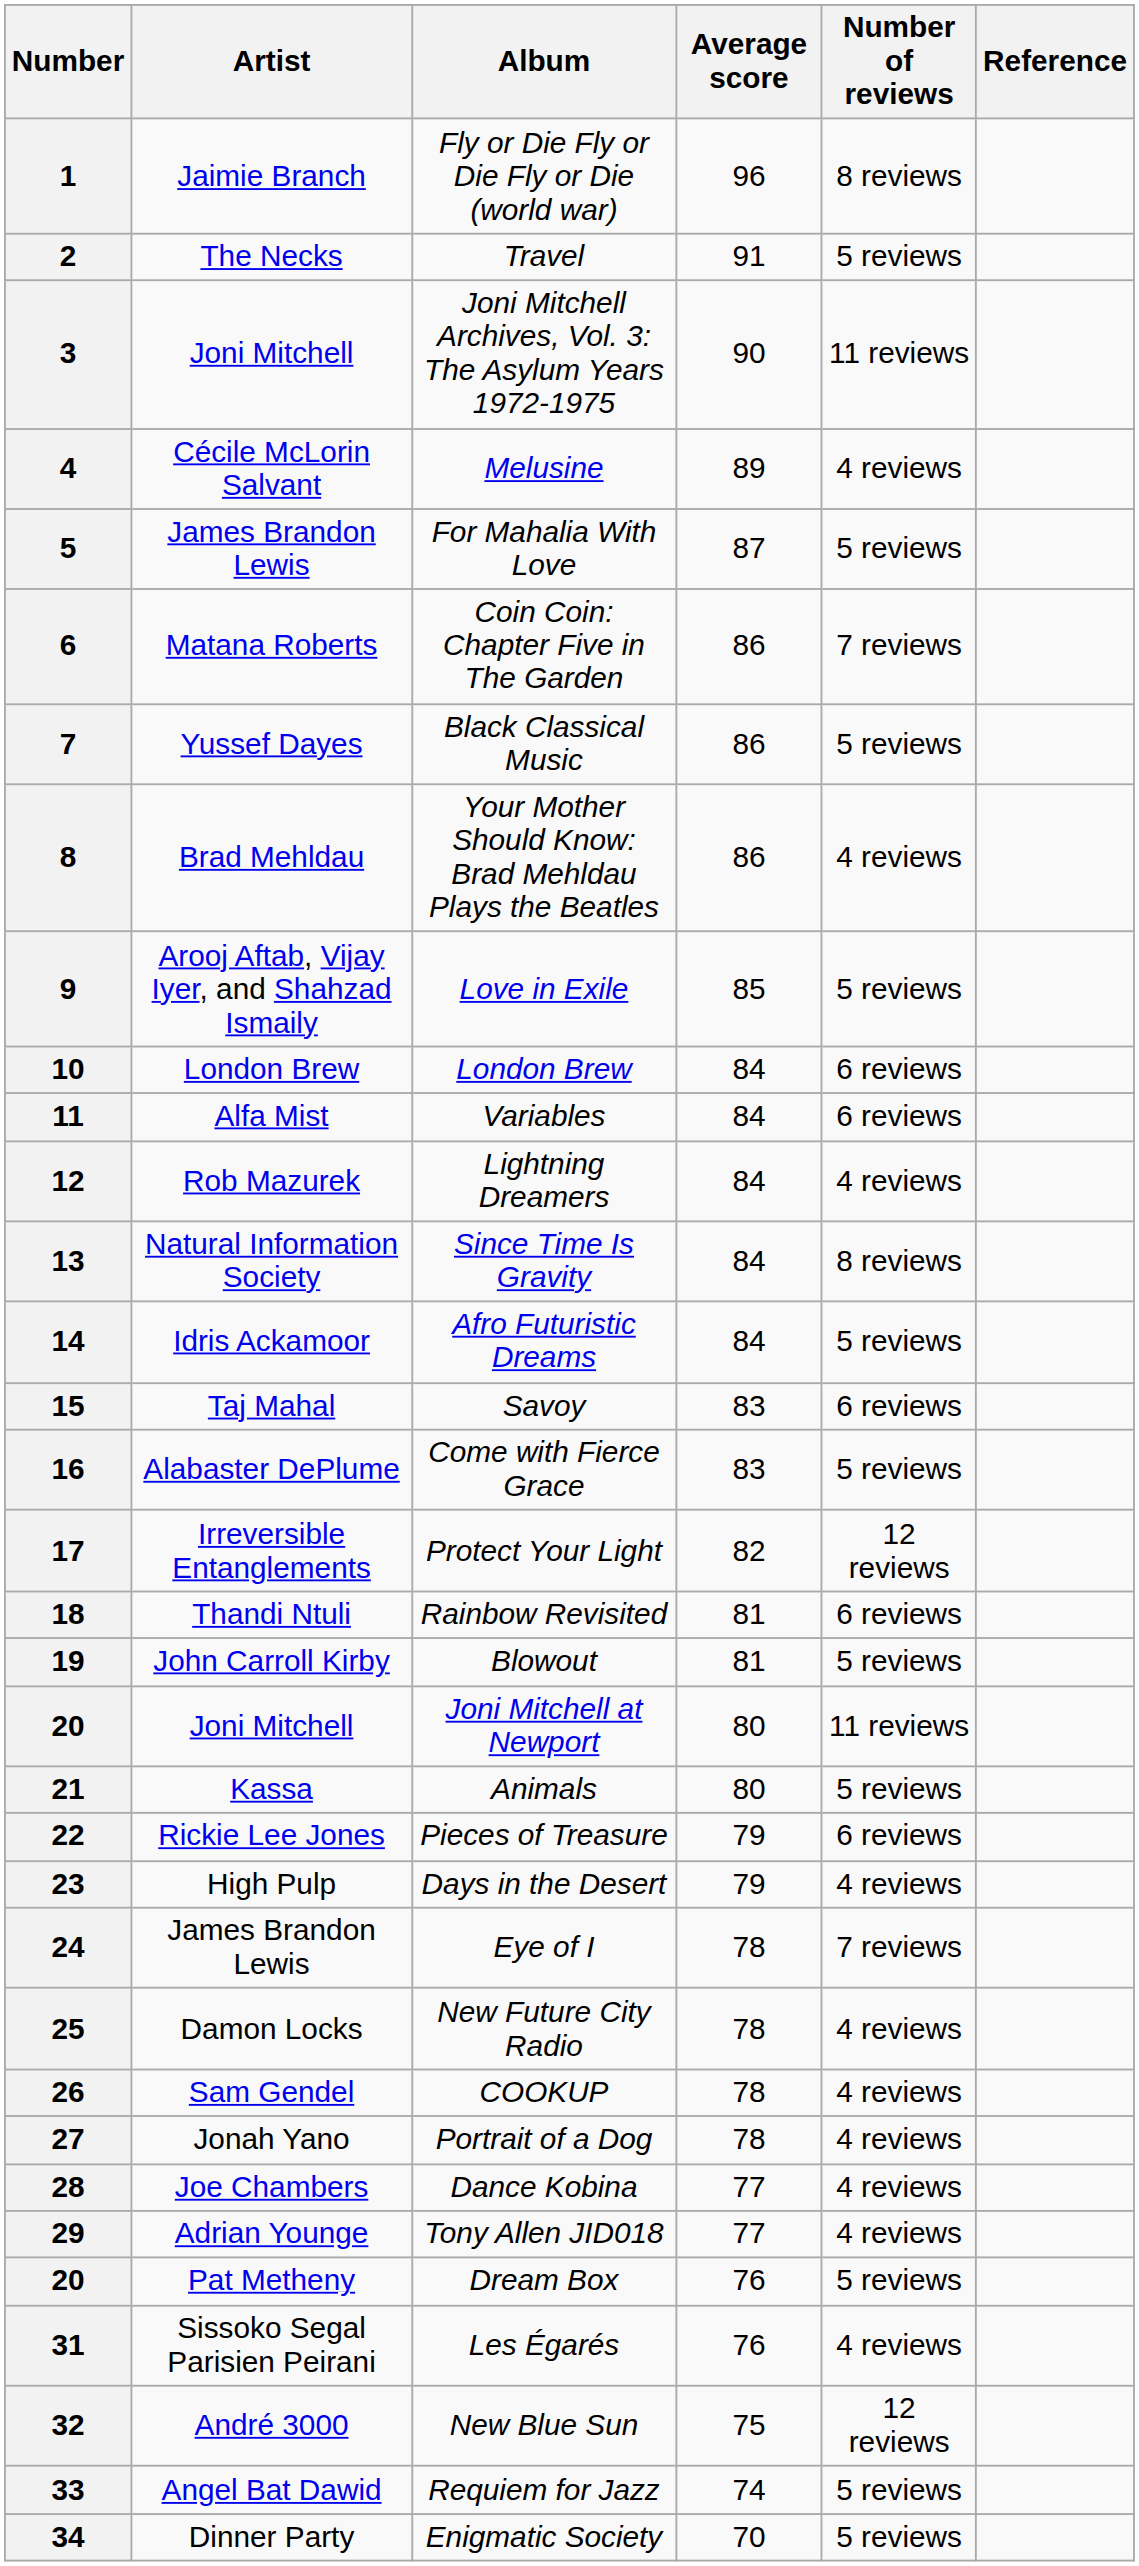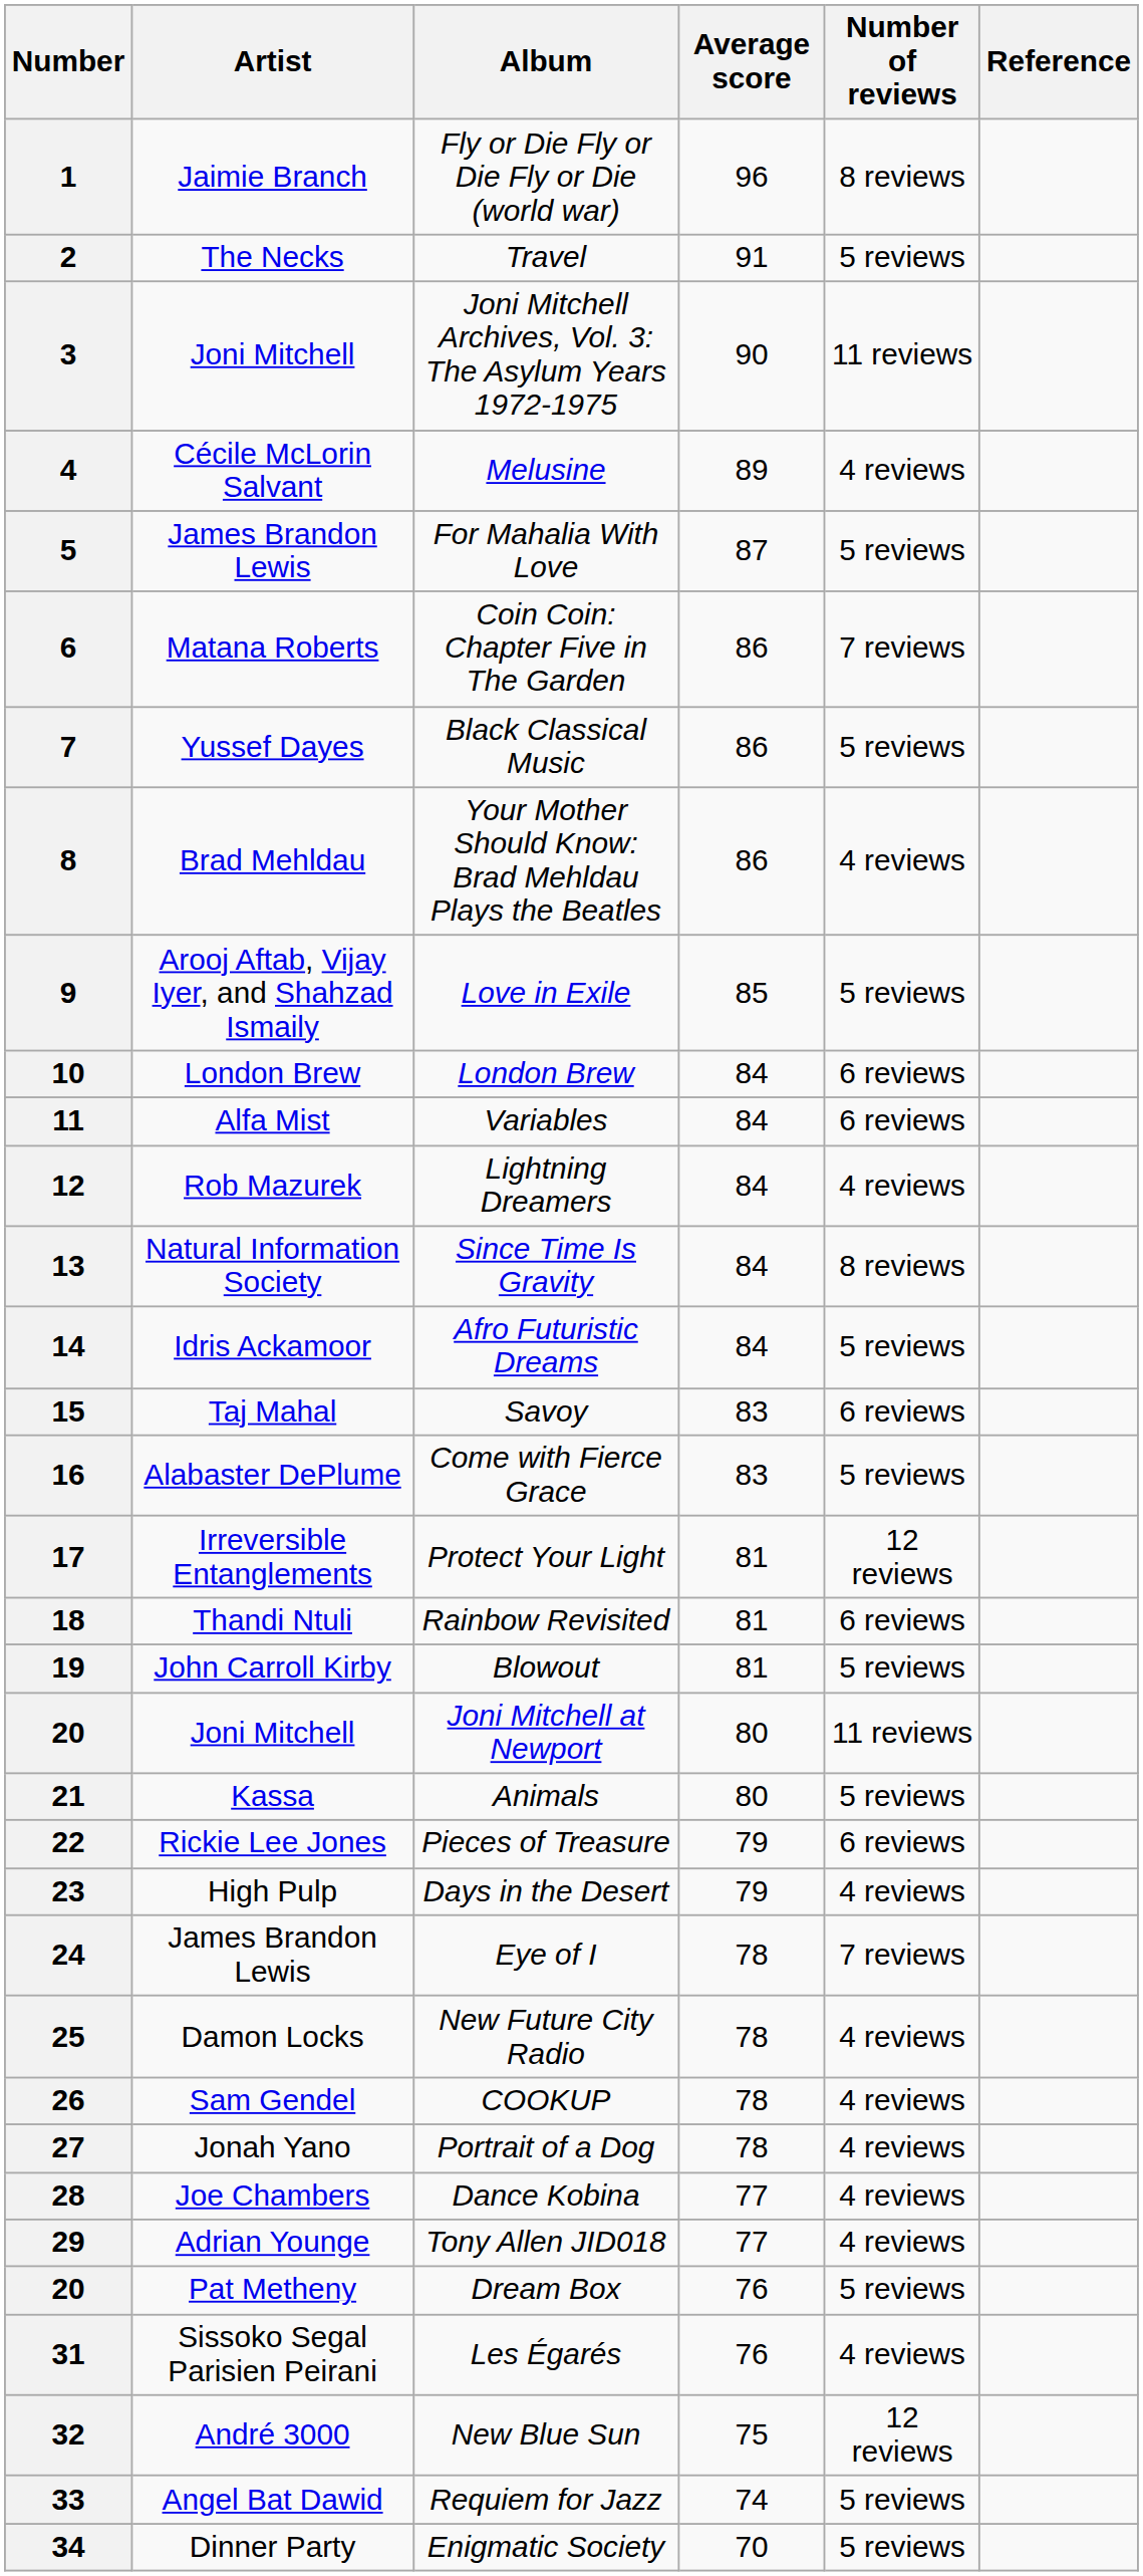17 | Average score: 82 -> 81
